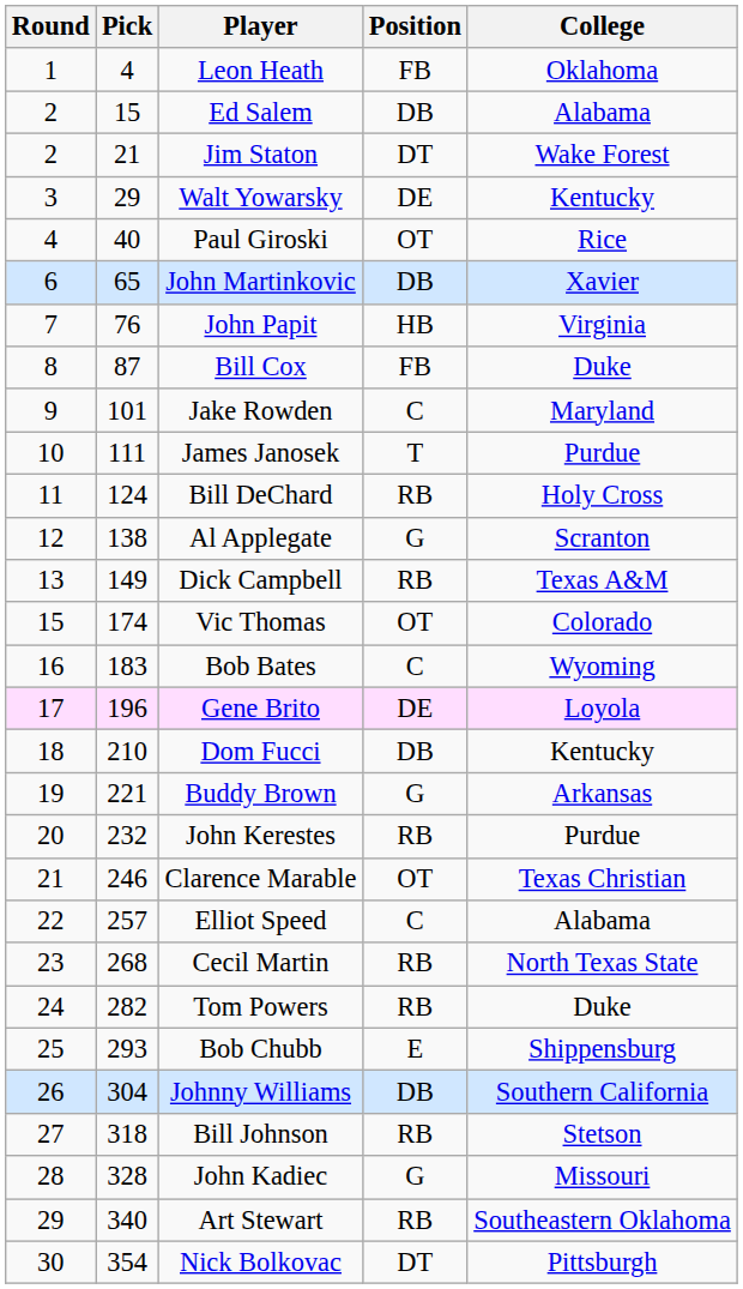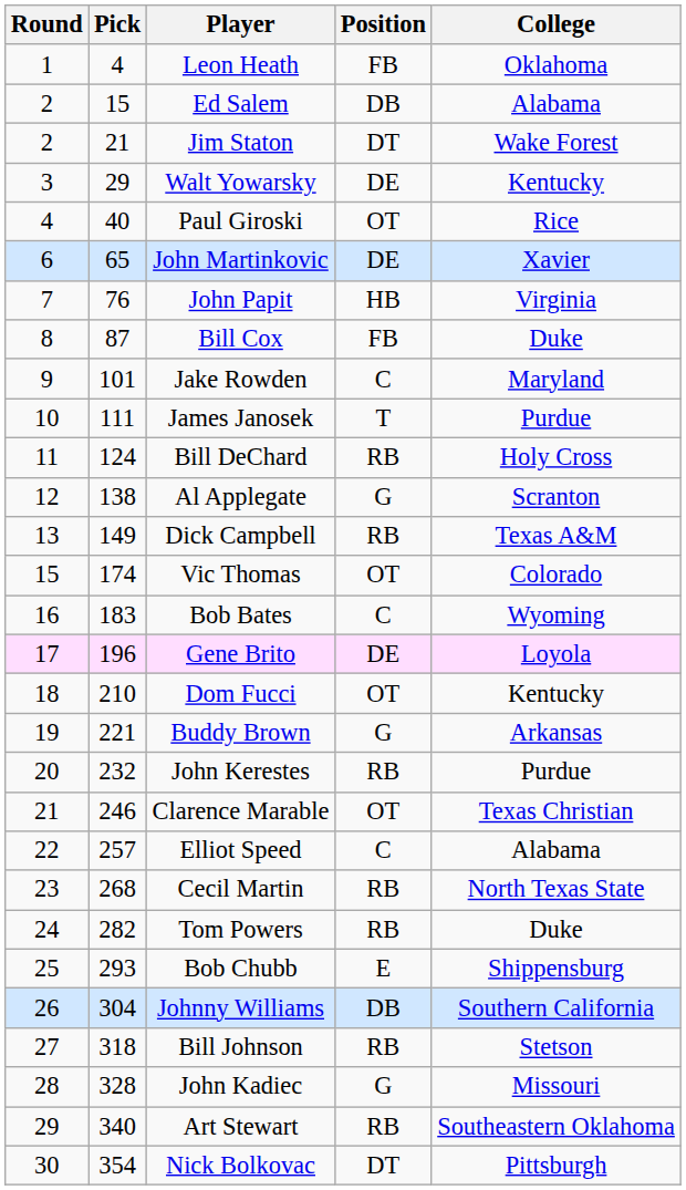John Martinkovic | Position: DB -> DE
Dom Fucci | Position: DB -> OT
